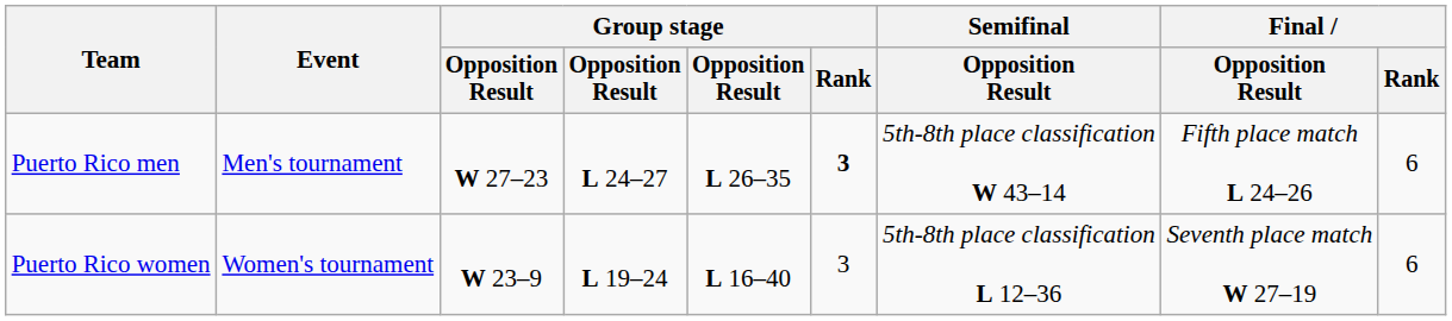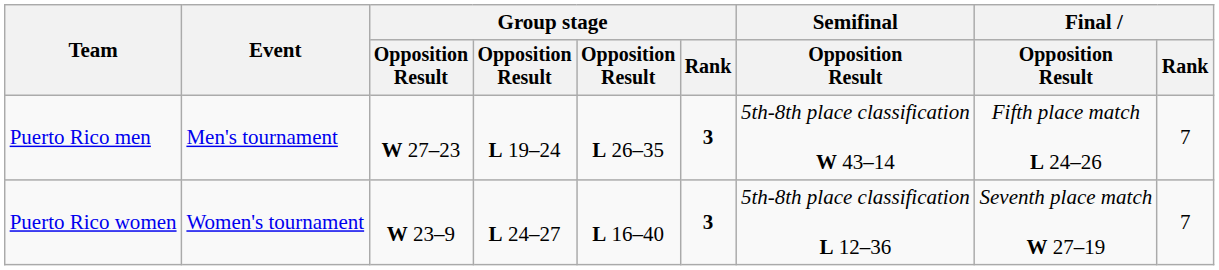Puerto Rico men | column 4: L 24–27 -> L 19–24
Puerto Rico men | Final / Rank: 6 -> 7
Puerto Rico women | column 4: L 19–24 -> L 24–27
Puerto Rico women | Group stage / Rank: normal -> bold
Puerto Rico women | Final / Rank: 6 -> 7
